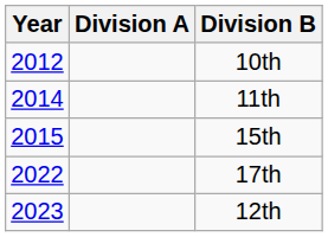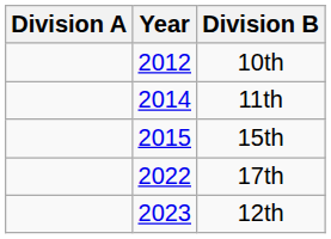columns swapped: Year <-> Division A
